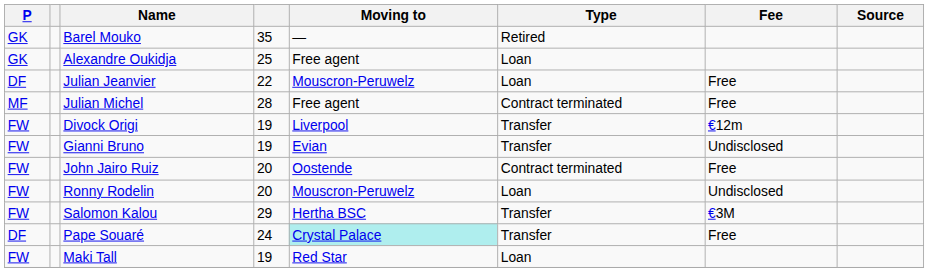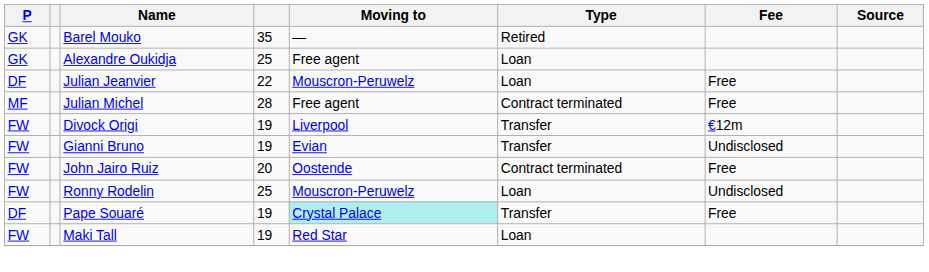Ronny Rodelin | column 4: 20 -> 25
- row: FW | Salomon Kalou | 29 | Hertha BSC | Transfer | €3M
Pape Souaré | column 4: 24 -> 19
